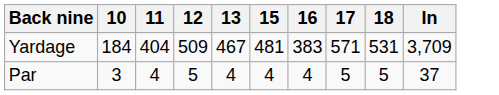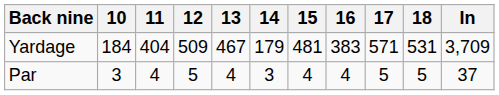+ column: 14 | 179 | 3
